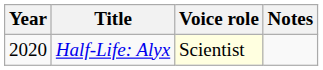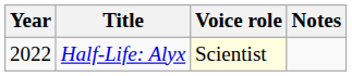Half-Life: Alyx | Year: 2020 -> 2022
